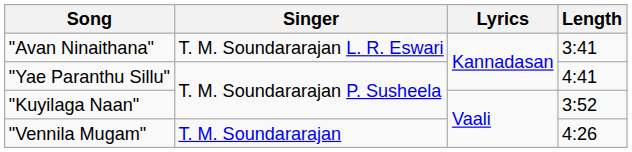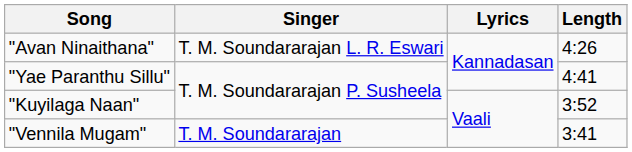"Avan Ninaithana" | Length: 3:41 -> 4:26
"Vennila Mugam" | Length: 4:26 -> 3:41
